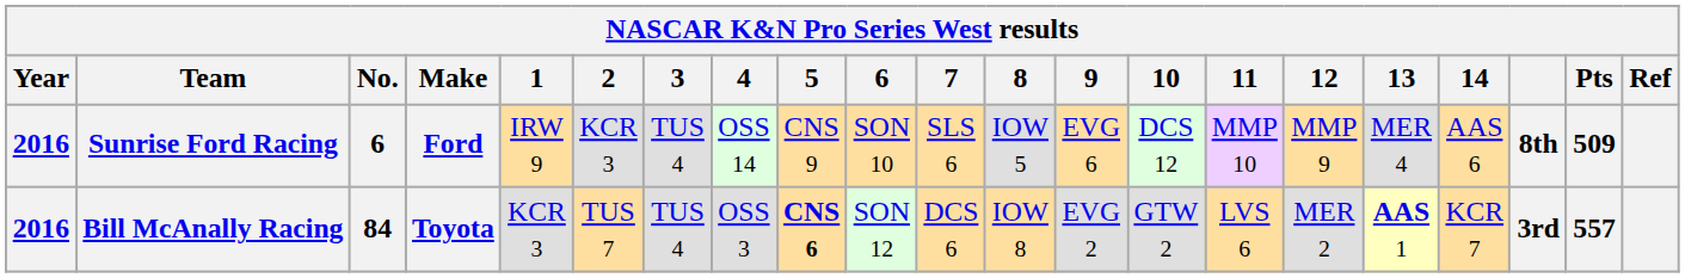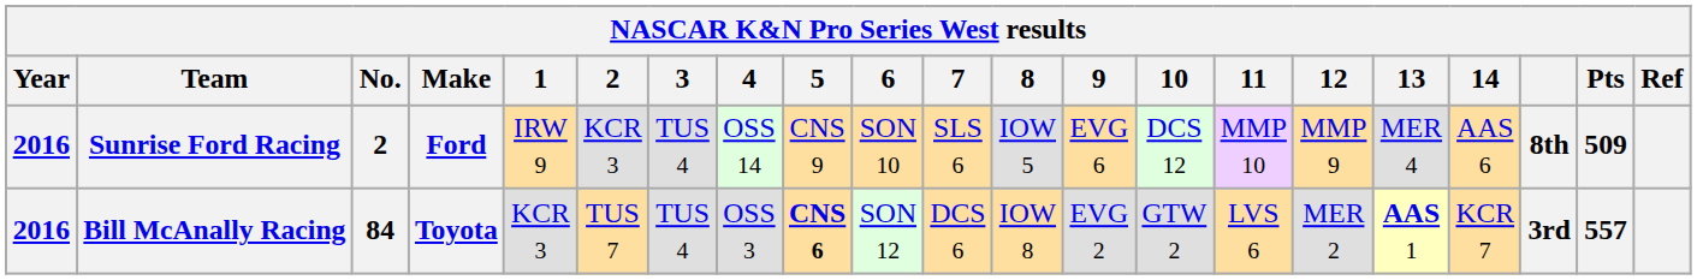Sunrise Ford Racing | No.: 6 -> 2
